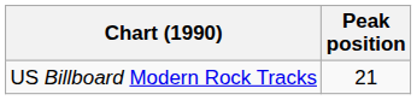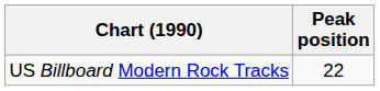US Billboard Modern Rock Tracks | Peak position: 21 -> 22
